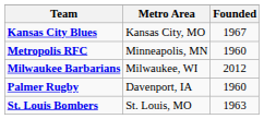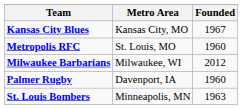Metropolis RFC | Metro Area: Minneapolis, MN -> St. Louis, MO
St. Louis Bombers | Metro Area: St. Louis, MO -> Minneapolis, MN
